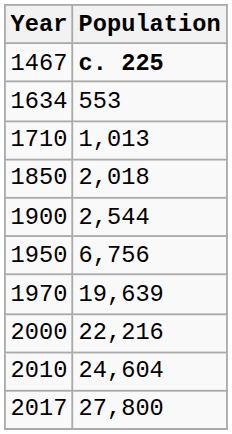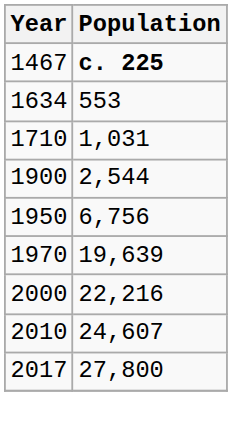1710 | Population: 1,013 -> 1,031
- row: 1850 | 2,018
2010 | Population: 24,604 -> 24,607
